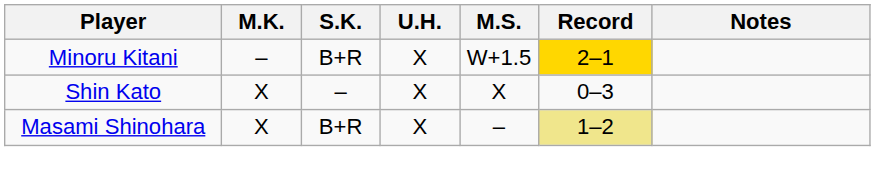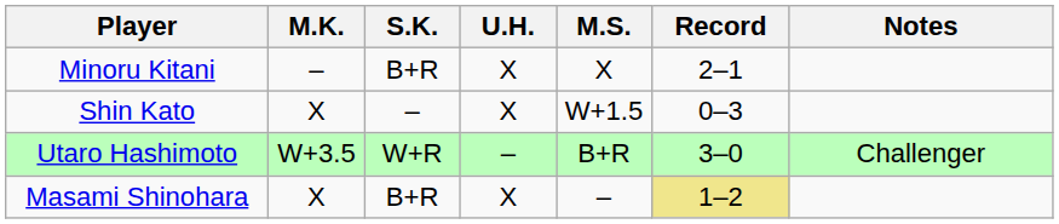Minoru Kitani | M.S.: W+1.5 -> X
Minoru Kitani | Record: gold background -> no background
Shin Kato | M.S.: X -> W+1.5
+ row: Utaro Hashimoto | W+3.5 | W+R | – | B+R | 3–0 | Challenger
